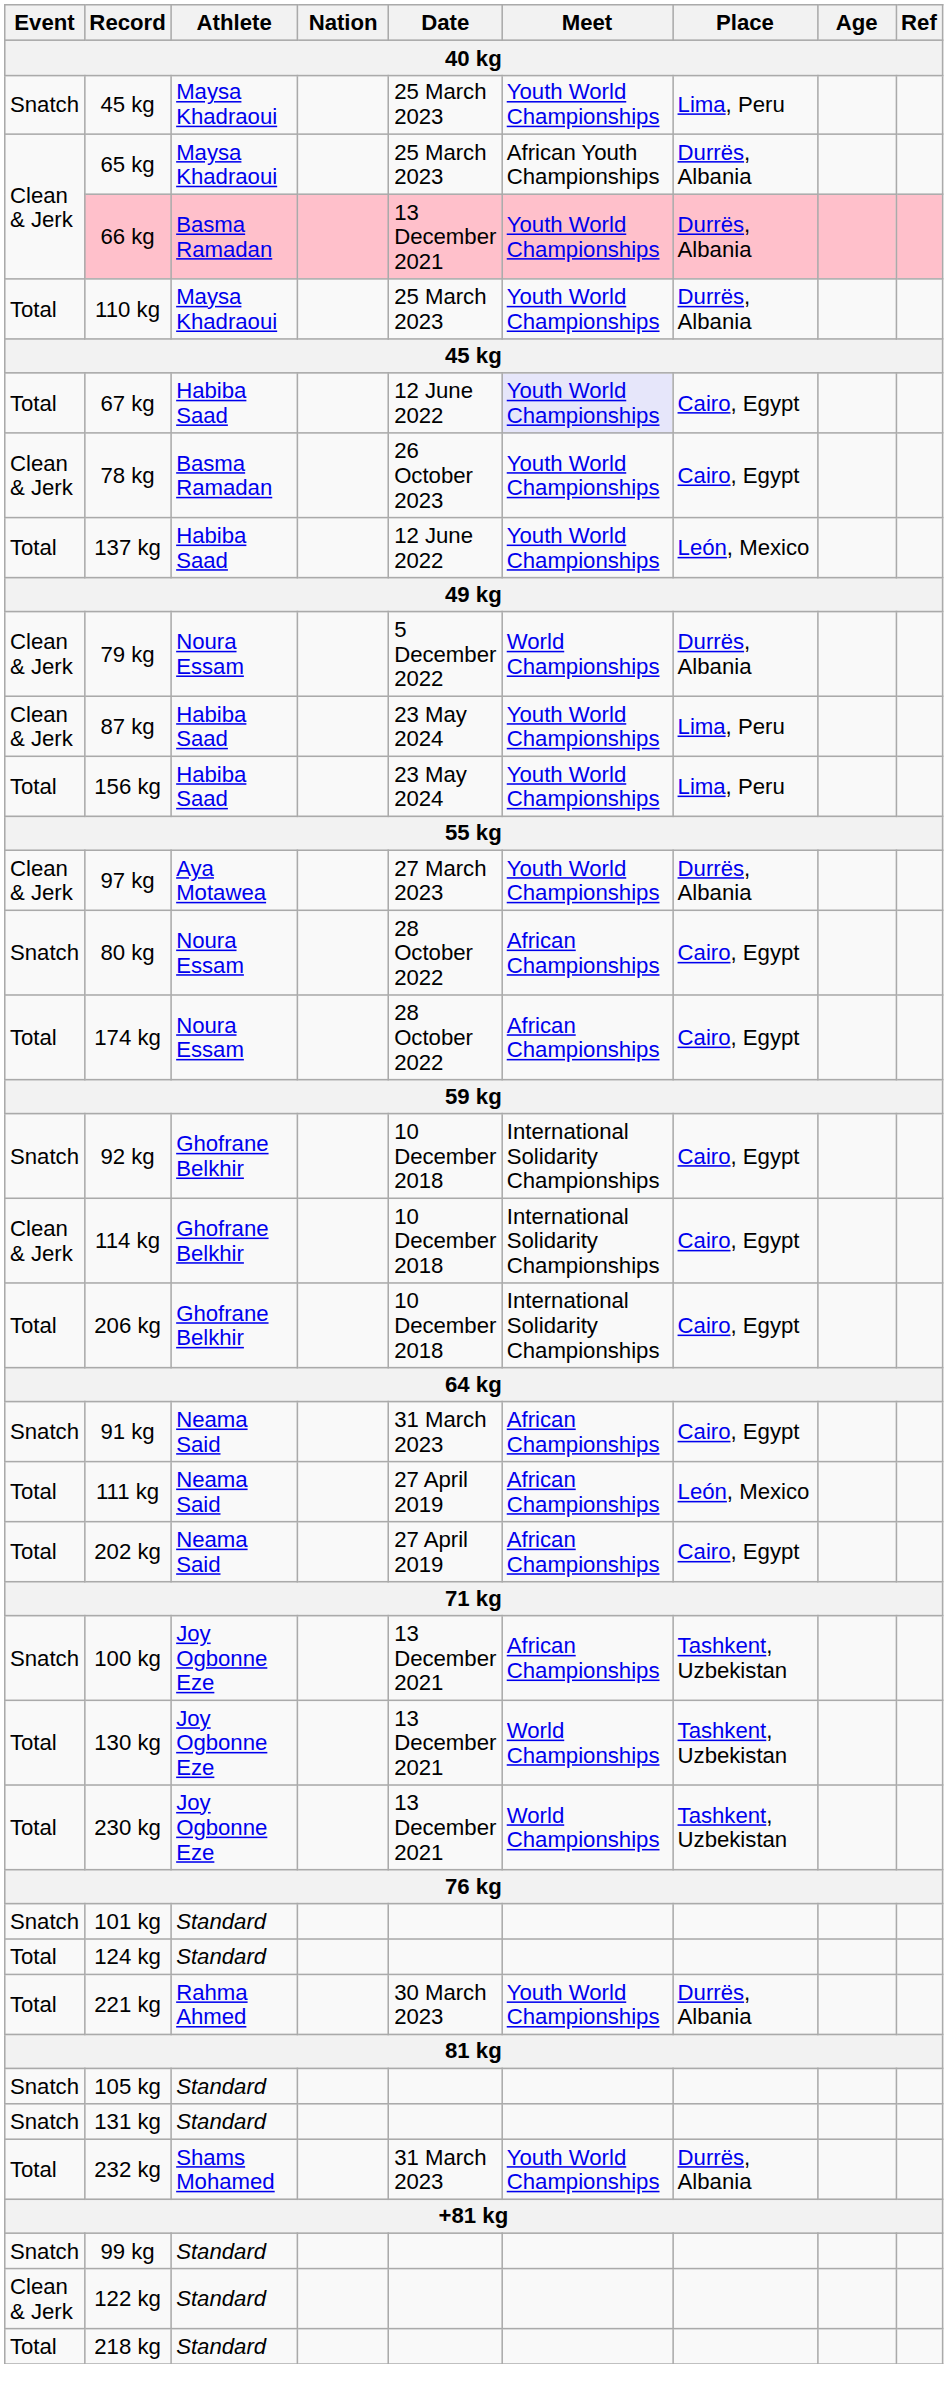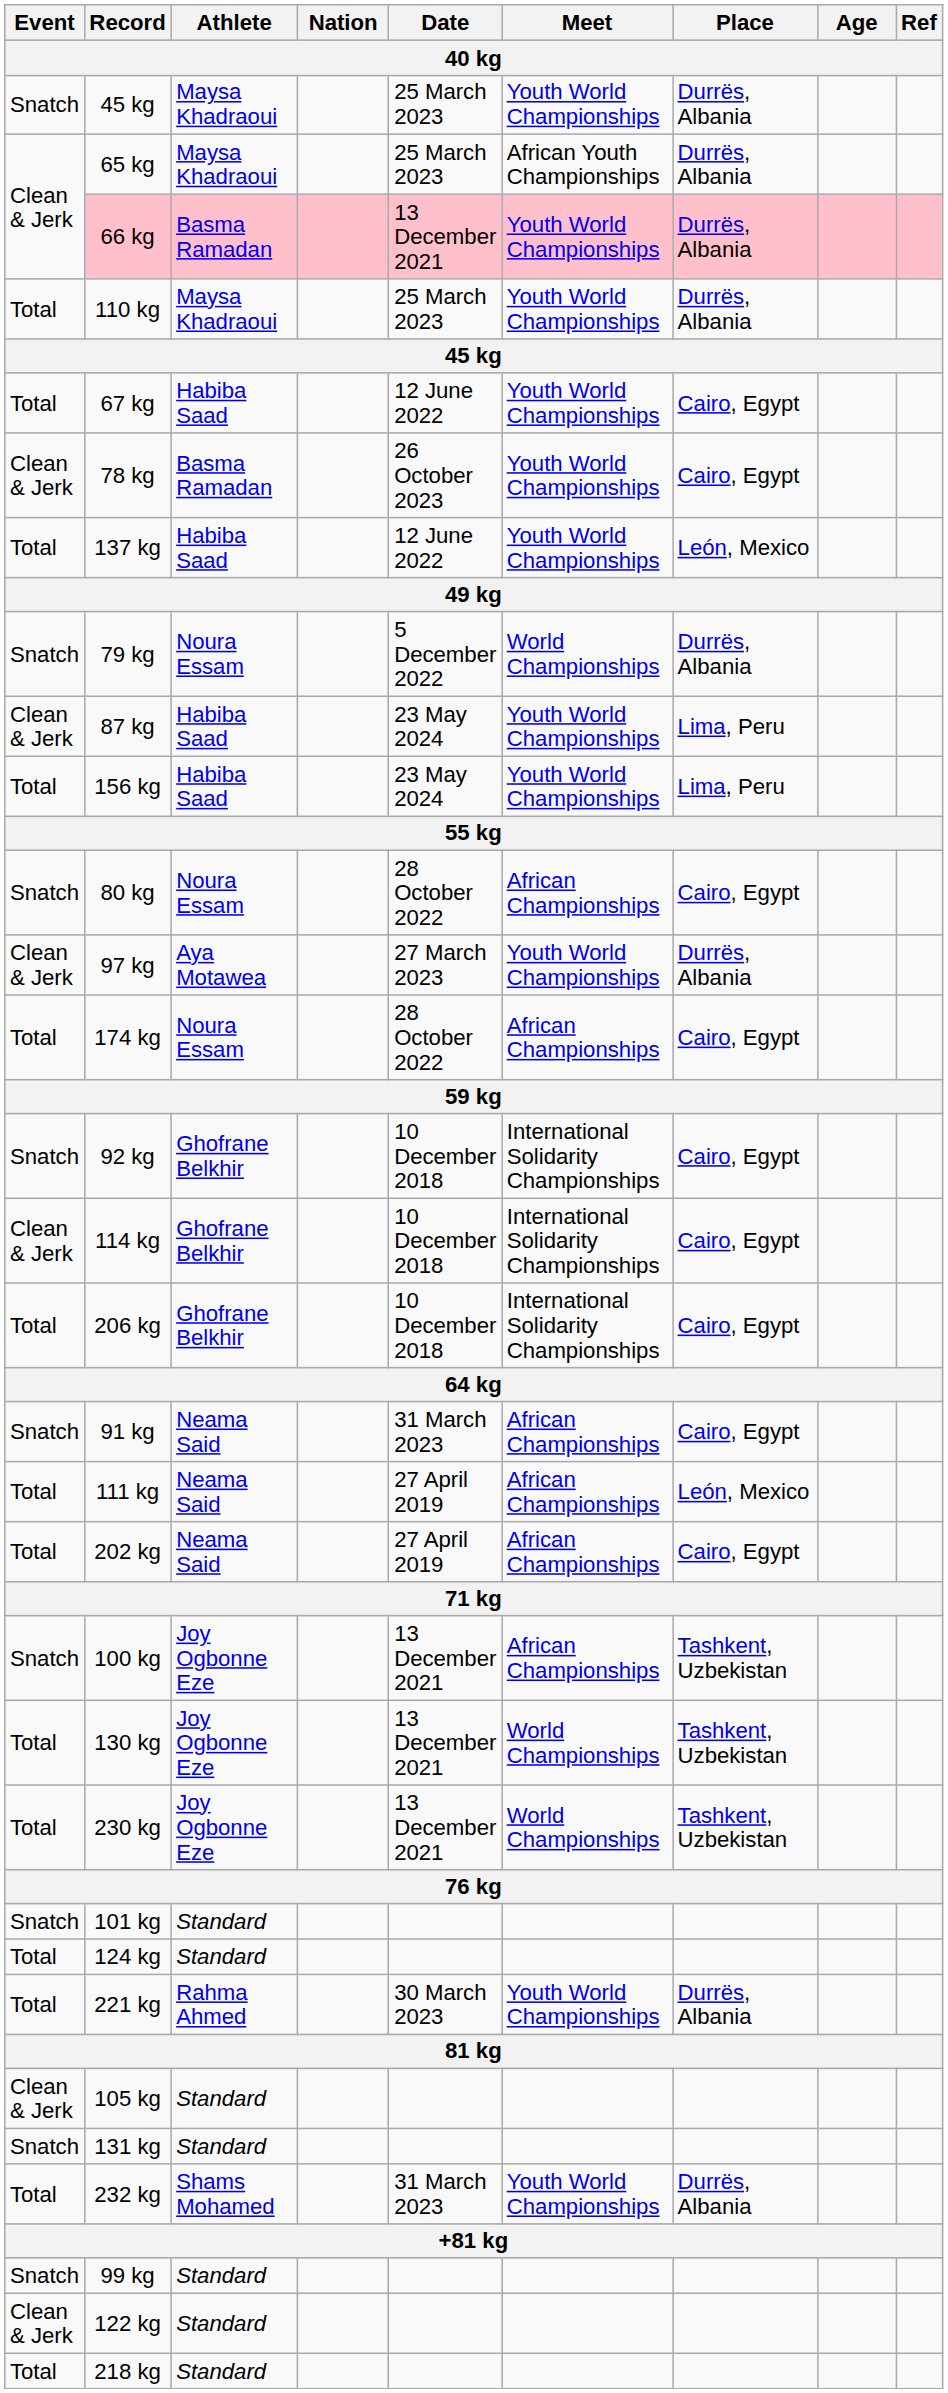45 kg / Maysa Khadraoui | Place: Lima, Peru -> Durrës, Albania
67 kg | Meet: lavender background -> no background
79 kg | Event: Clean & Jerk -> Snatch
rows swapped: 80 kg <-> 97 kg
105 kg | Event: Snatch -> Clean & Jerk
